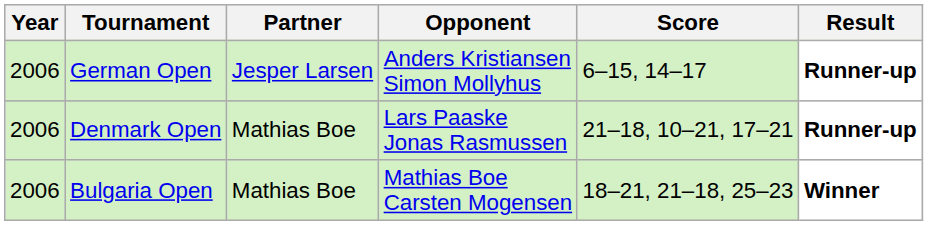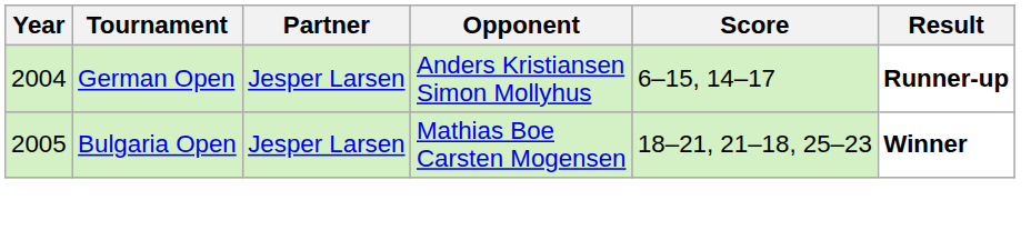German Open | Year: 2006 -> 2004
- row: 2006 | Denmark Open | Mathias Boe | Lars Paaske Jonas Rasmussen | 21–18, 10–21, 17–21 | Runner-up
Bulgaria Open | Year: 2006 -> 2005
Bulgaria Open | Partner: Mathias Boe -> Jesper Larsen
